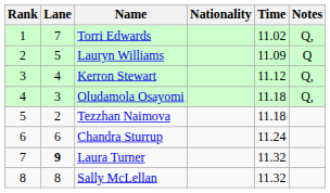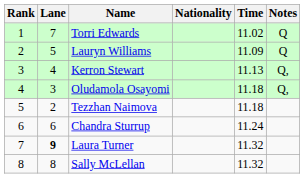Torri Edwards | Notes: Q, -> Q
Kerron Stewart | Time: 11.12 -> 11.13
